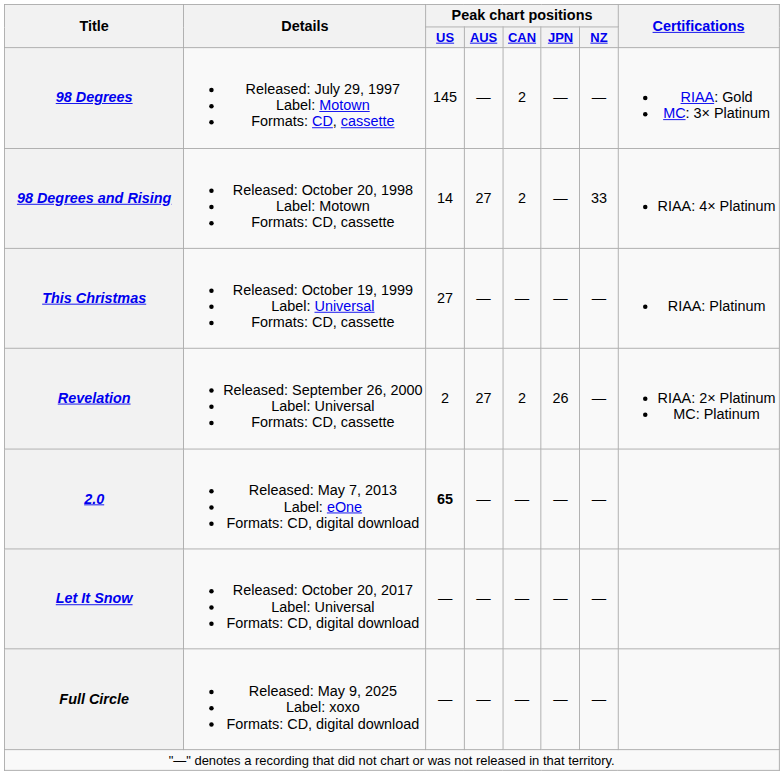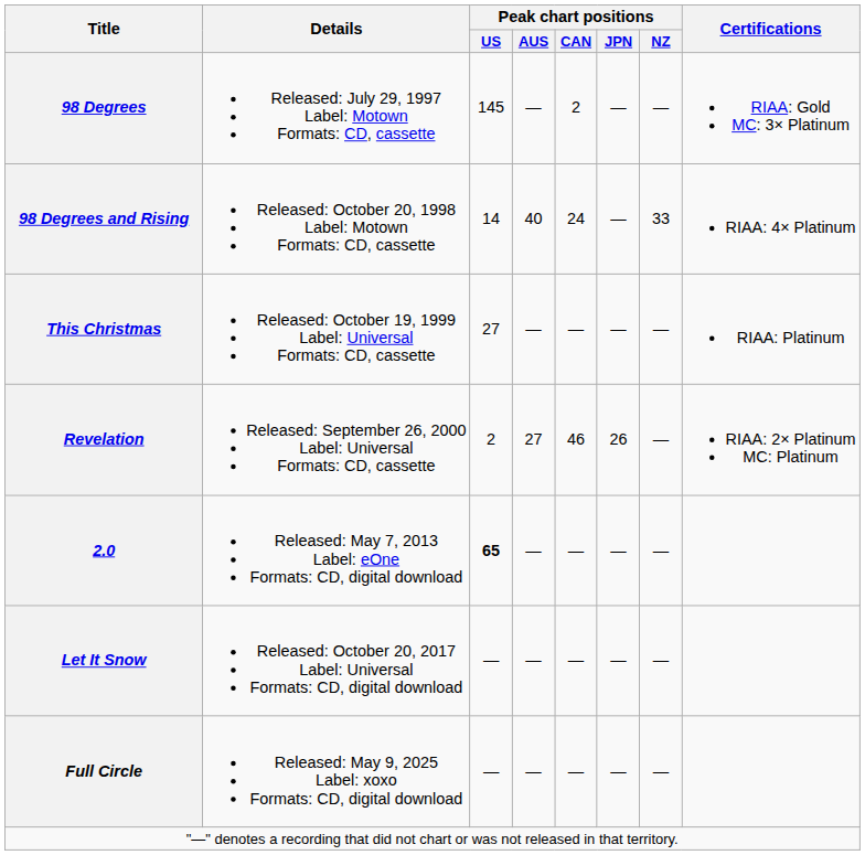98 Degrees and Rising | Peak chart positions / AUS: 27 -> 40
98 Degrees and Rising | Peak chart positions / CAN: 2 -> 24
Revelation | Peak chart positions / CAN: 2 -> 46
